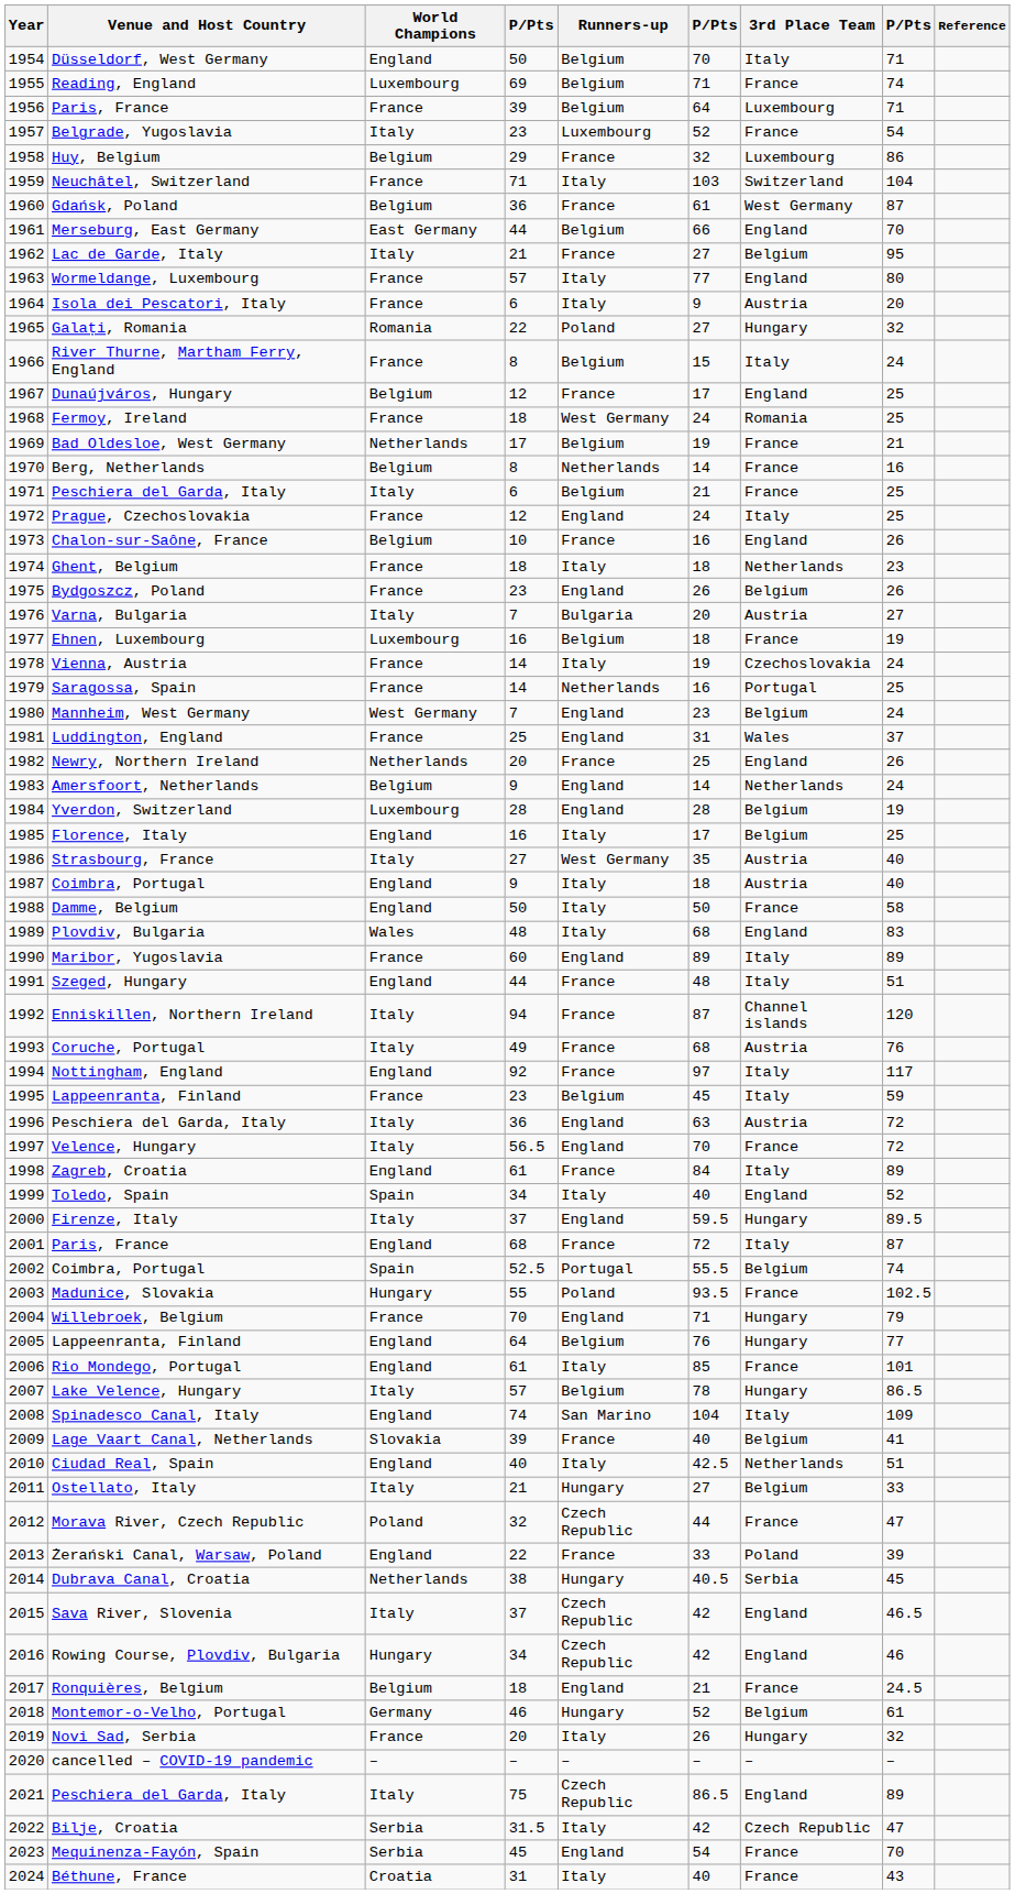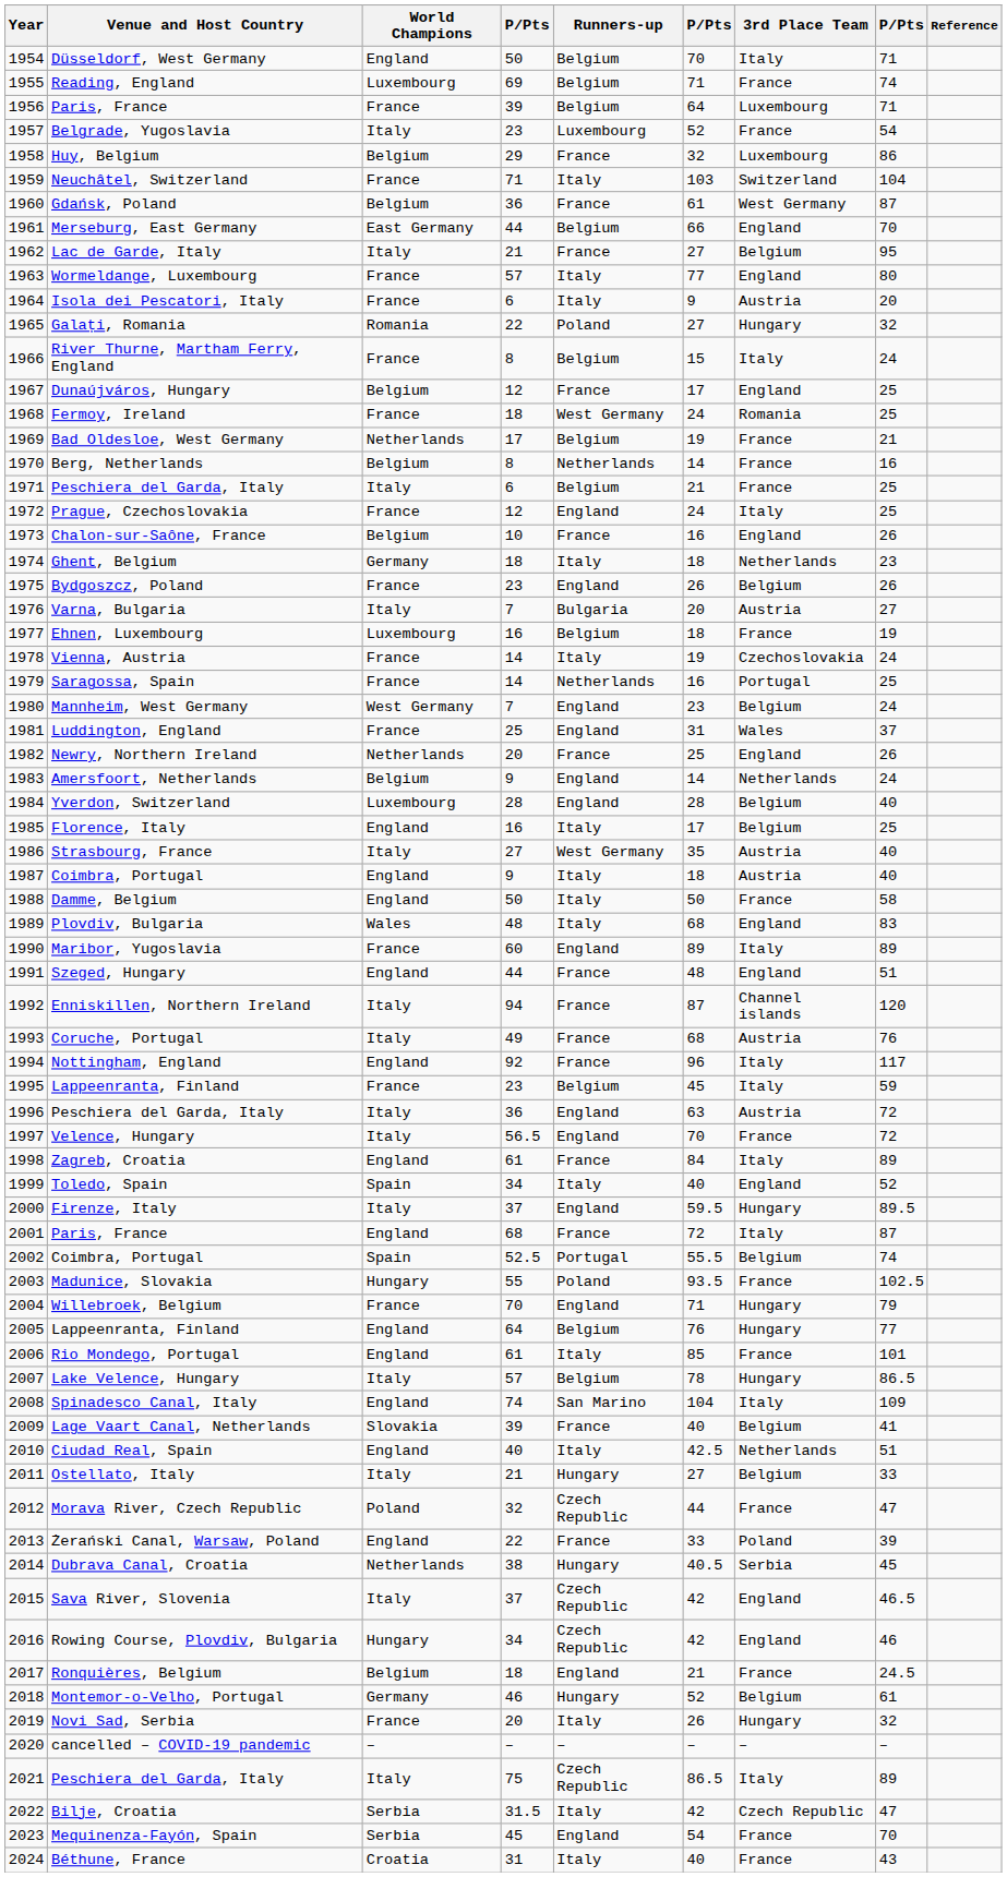Ghent, Belgium | World Champions: France -> Germany
Yverdon, Switzerland | column 8: 19 -> 40
Szeged, Hungary | 3rd Place Team: Italy -> England
Nottingham, England | column 6: 97 -> 96
2021 / Peschiera del Garda, Italy | 3rd Place Team: England -> Italy
